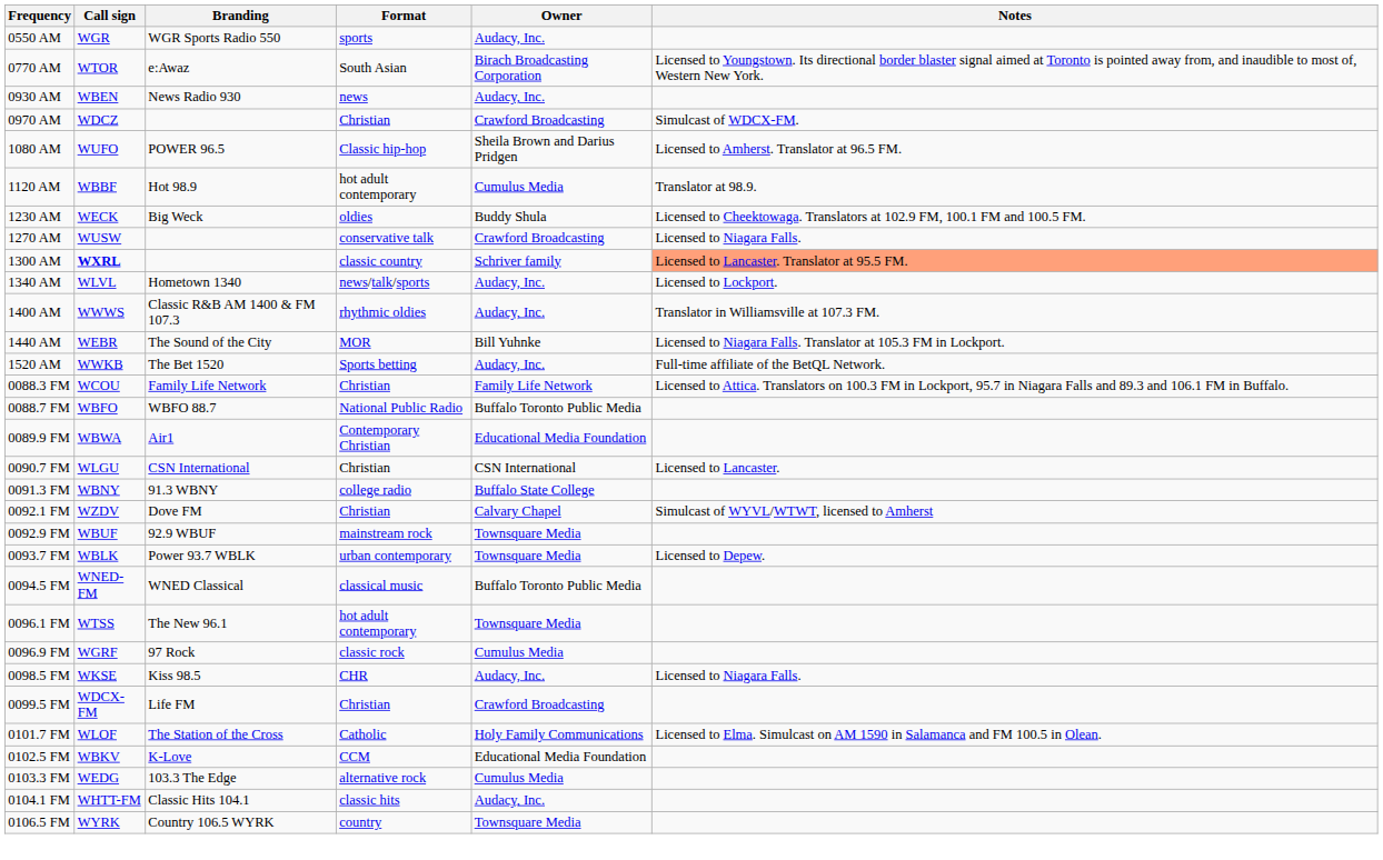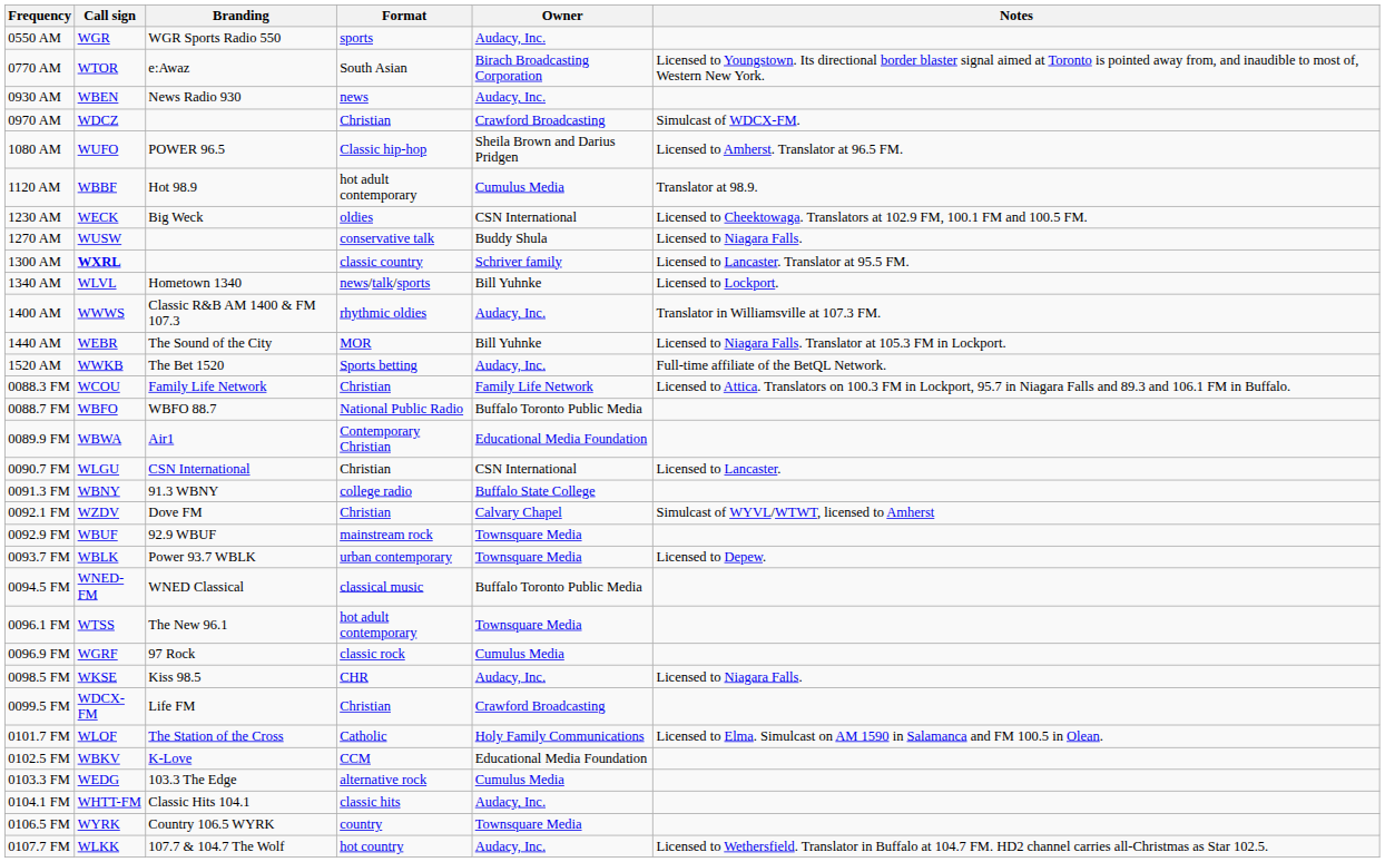1230 AM | Owner: Buddy Shula -> CSN International
1270 AM | Owner: Crawford Broadcasting -> Buddy Shula
1300 AM | Notes: lightsalmon background -> no background
1340 AM | Owner: Audacy, Inc. -> Bill Yuhnke
+ row: 0107.7 FM | WLKK | 107.7 & 104.7 The Wolf | hot country | Audacy, Inc. | Licensed to Wethersfield. Translator in Buffalo at 104.7 FM. HD2 channel carries all-Christmas as Star 102.5.
